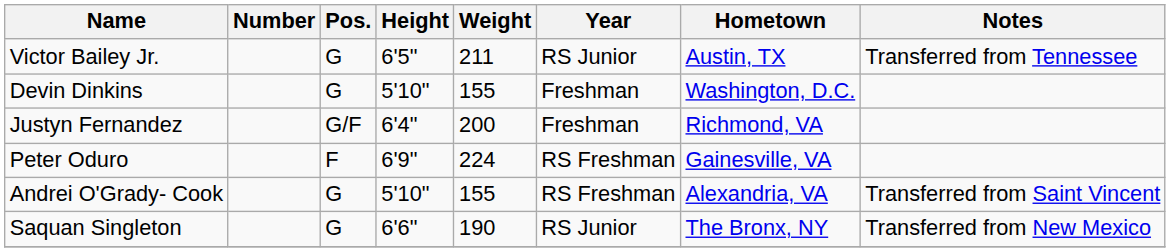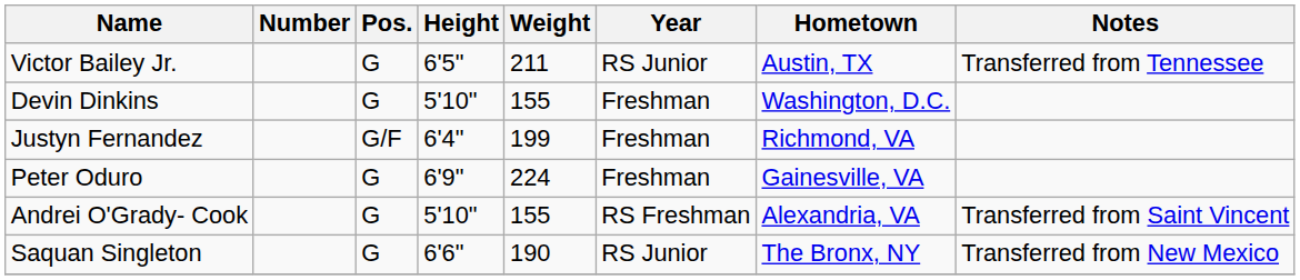Justyn Fernandez | Weight: 200 -> 199
Peter Oduro | Pos.: F -> G
Peter Oduro | Year: RS Freshman -> Freshman
